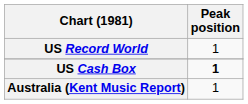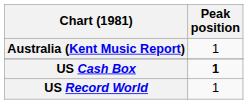rows swapped: Australia (Kent Music Report) <-> US Record World
